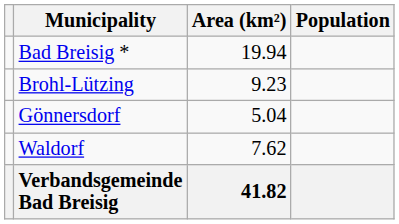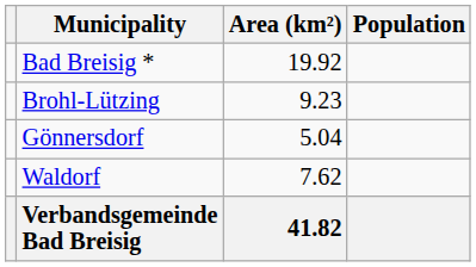Bad Breisig * | Area (km²): 19.94 -> 19.92
